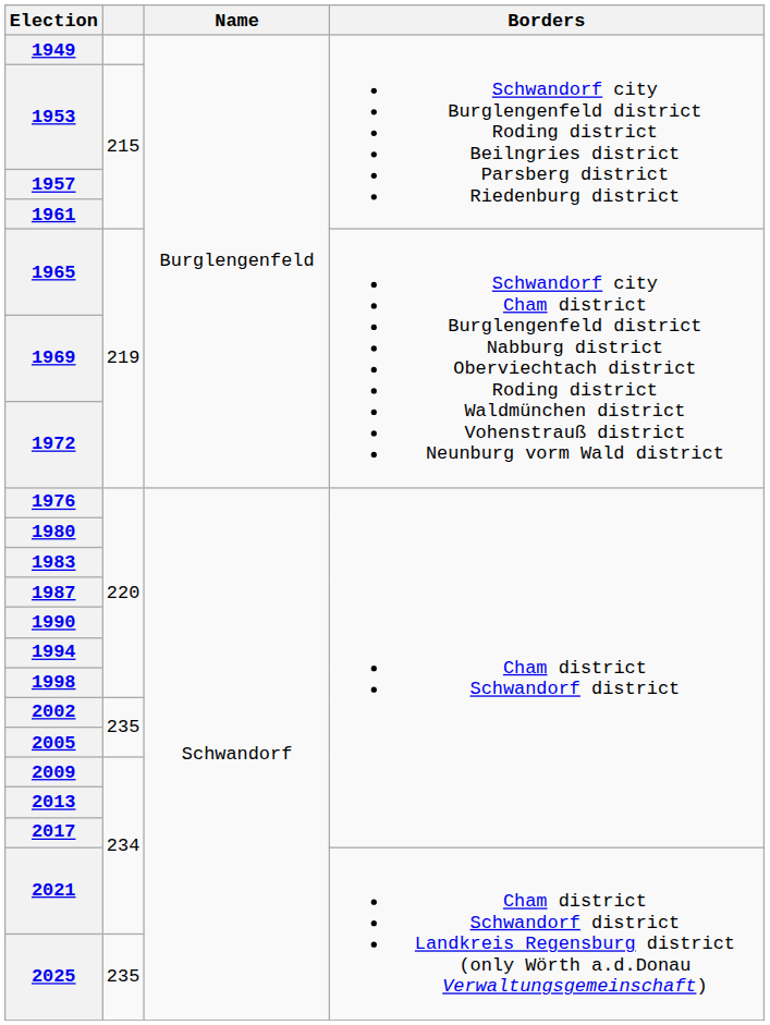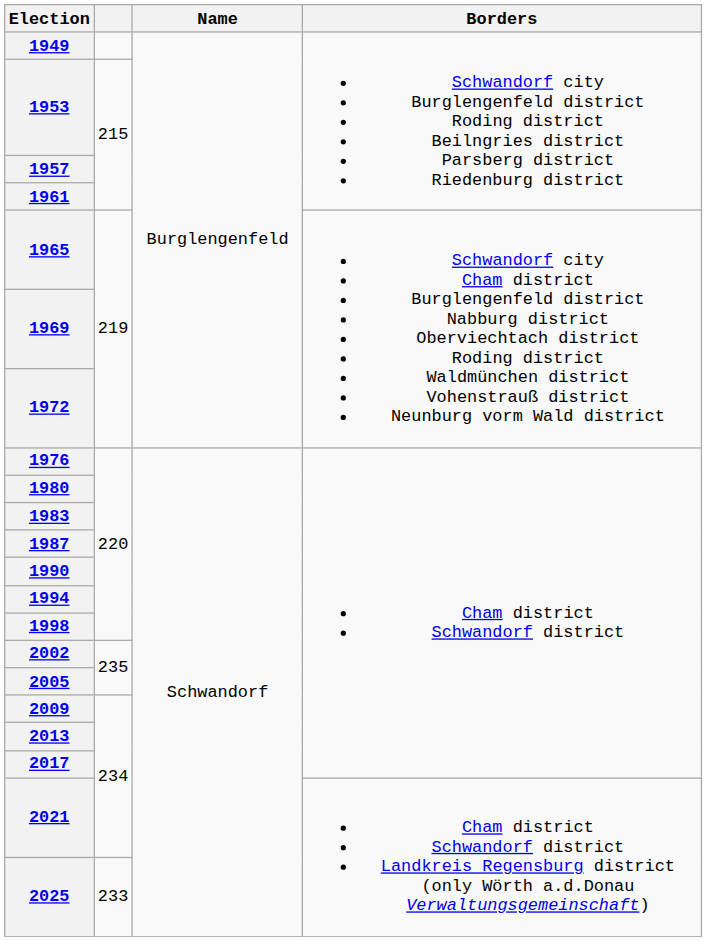2025 | column 2: 235 -> 233
